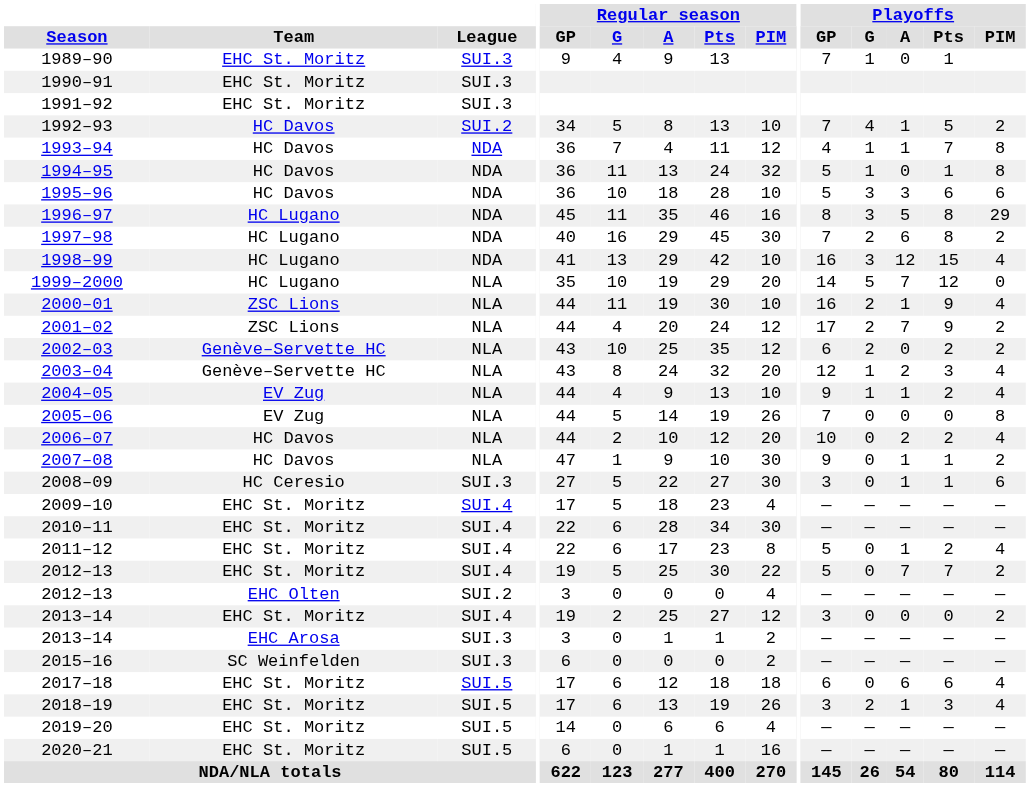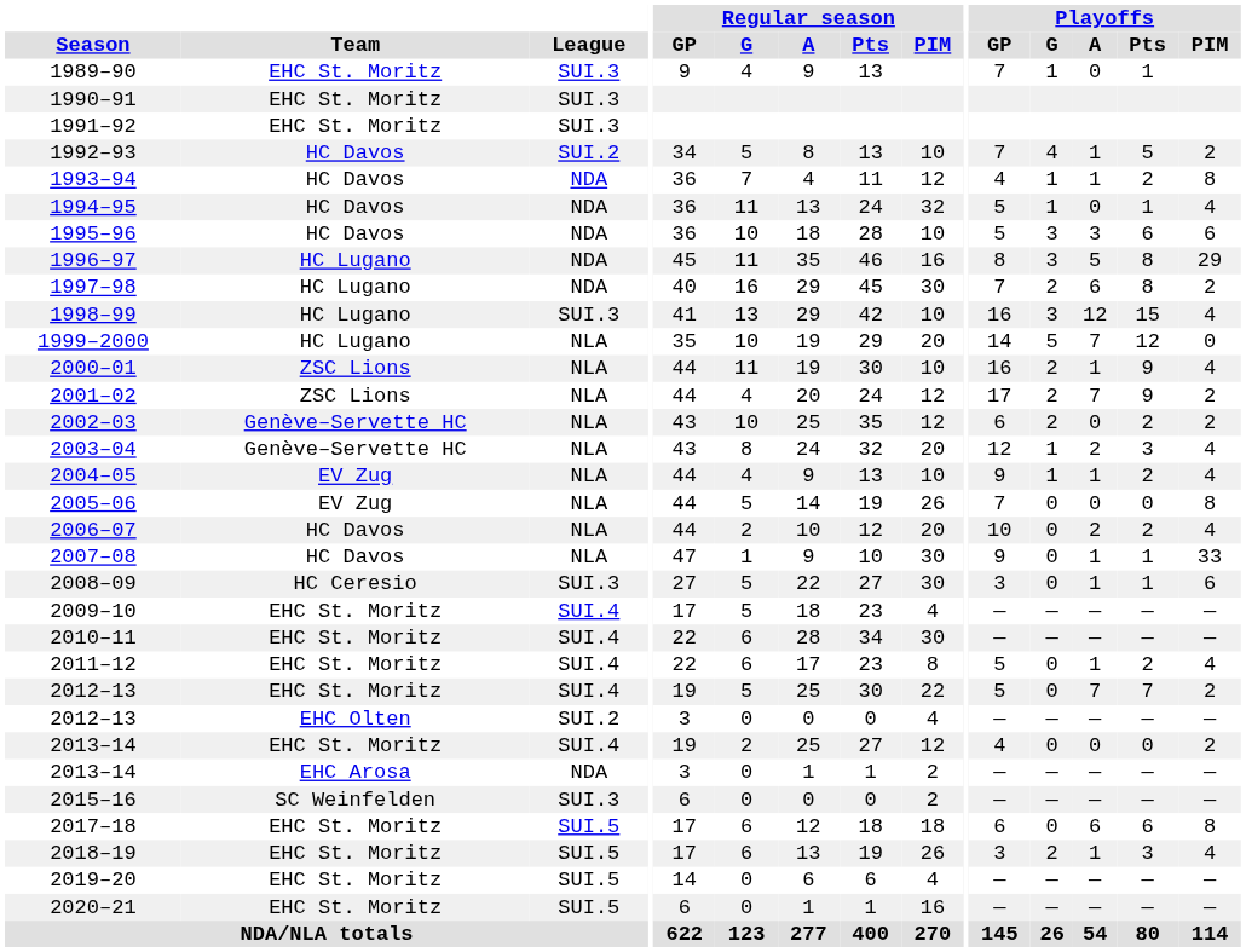1993–94 | Playoffs / Pts: 7 -> 2
1994–95 | Playoffs / PIM: 8 -> 4
1998–99 | League: NDA -> SUI.3
2007–08 | Playoffs / PIM: 2 -> 33
2013–14 / EHC St. Moritz | Playoffs / GP: 3 -> 4
2013–14 / EHC Arosa | League: SUI.3 -> NDA
2017–18 | Playoffs / PIM: 4 -> 8
